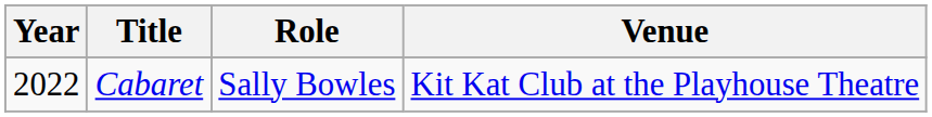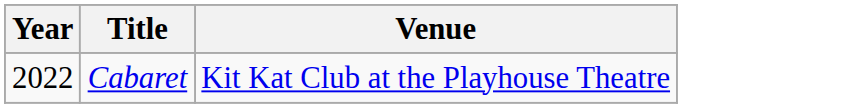- column: Role | Sally Bowles
